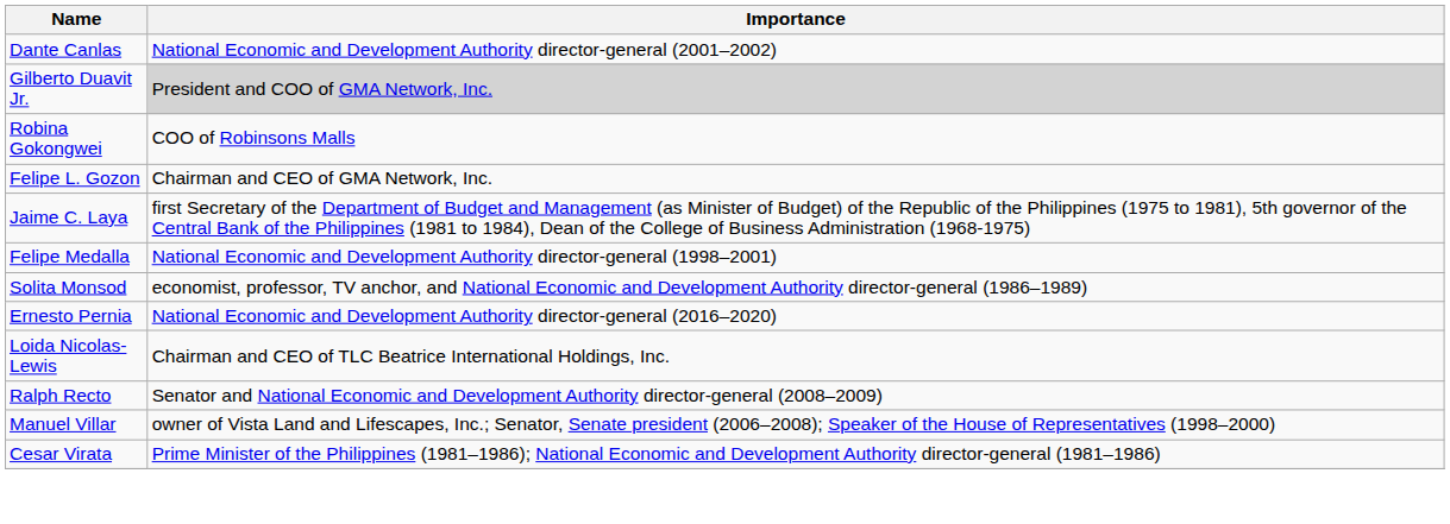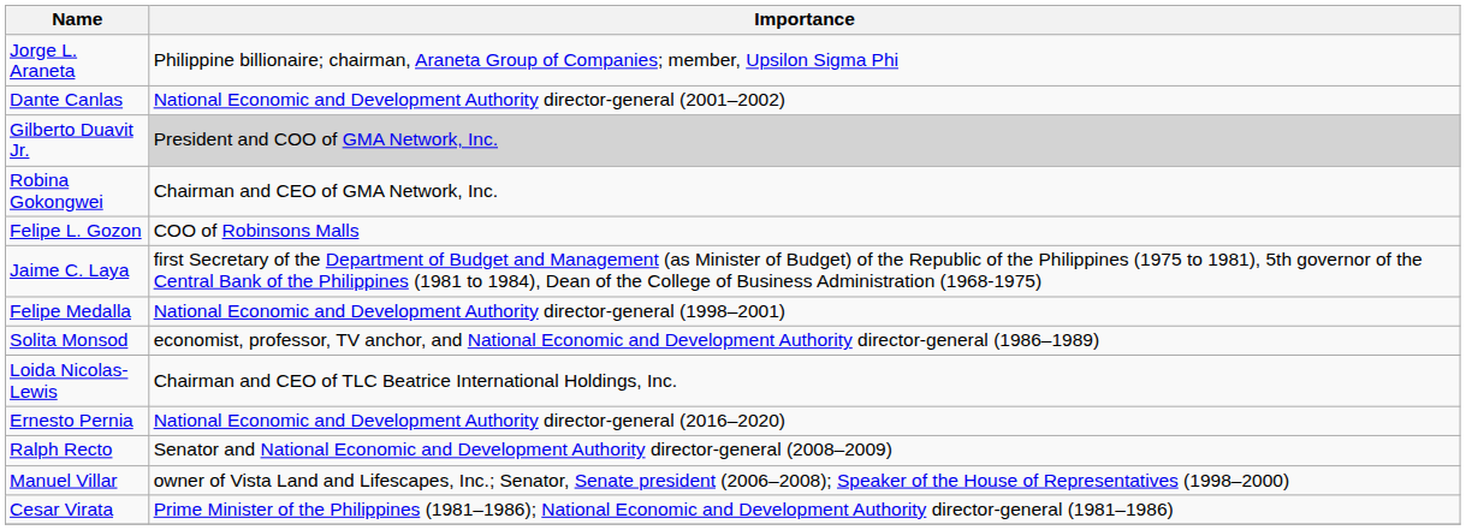+ row: Jorge L. Araneta | Philippine billionaire; chairman, Araneta Group of Companies; member, Upsilon Sigma Phi
Robina Gokongwei | Importance: COO of Robinsons Malls -> Chairman and CEO of GMA Network, Inc.
Felipe L. Gozon | Importance: Chairman and CEO of GMA Network, Inc. -> COO of Robinsons Malls
rows swapped: Loida Nicolas-Lewis <-> Ernesto Pernia
